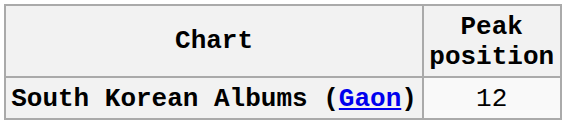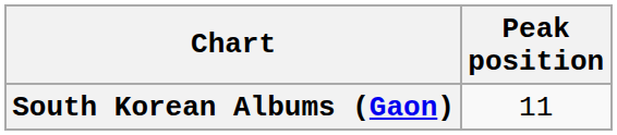South Korean Albums (Gaon) | Peak position: 12 -> 11
